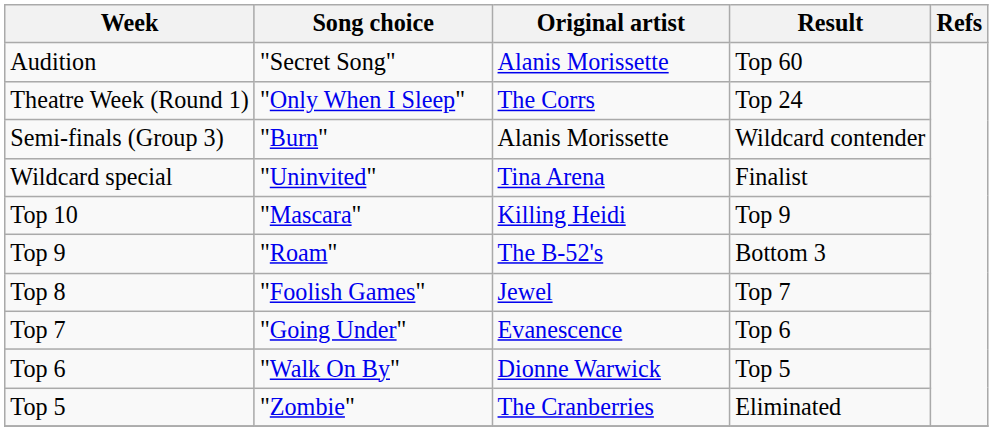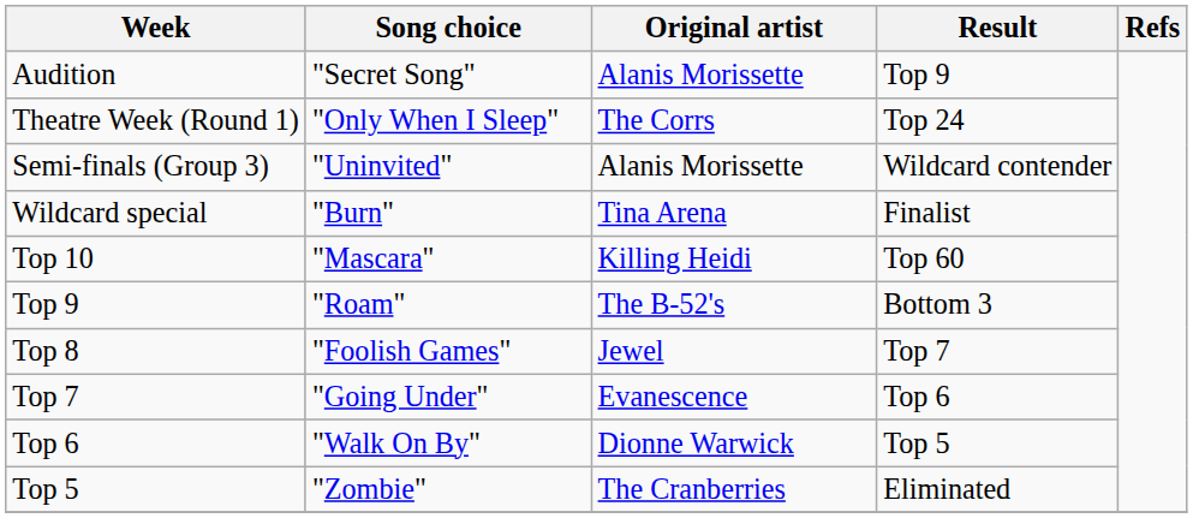Audition | Result: Top 60 -> Top 9
Semi-finals (Group 3) | Song choice: "Burn" -> "Uninvited"
Wildcard special | Song choice: "Uninvited" -> "Burn"
Top 10 | Result: Top 9 -> Top 60
